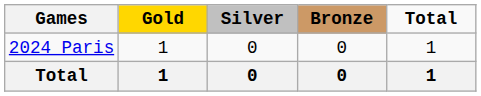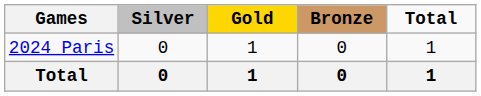columns swapped: Gold <-> Silver
